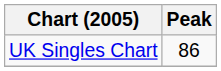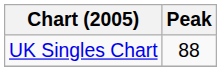UK Singles Chart | Peak: 86 -> 88
